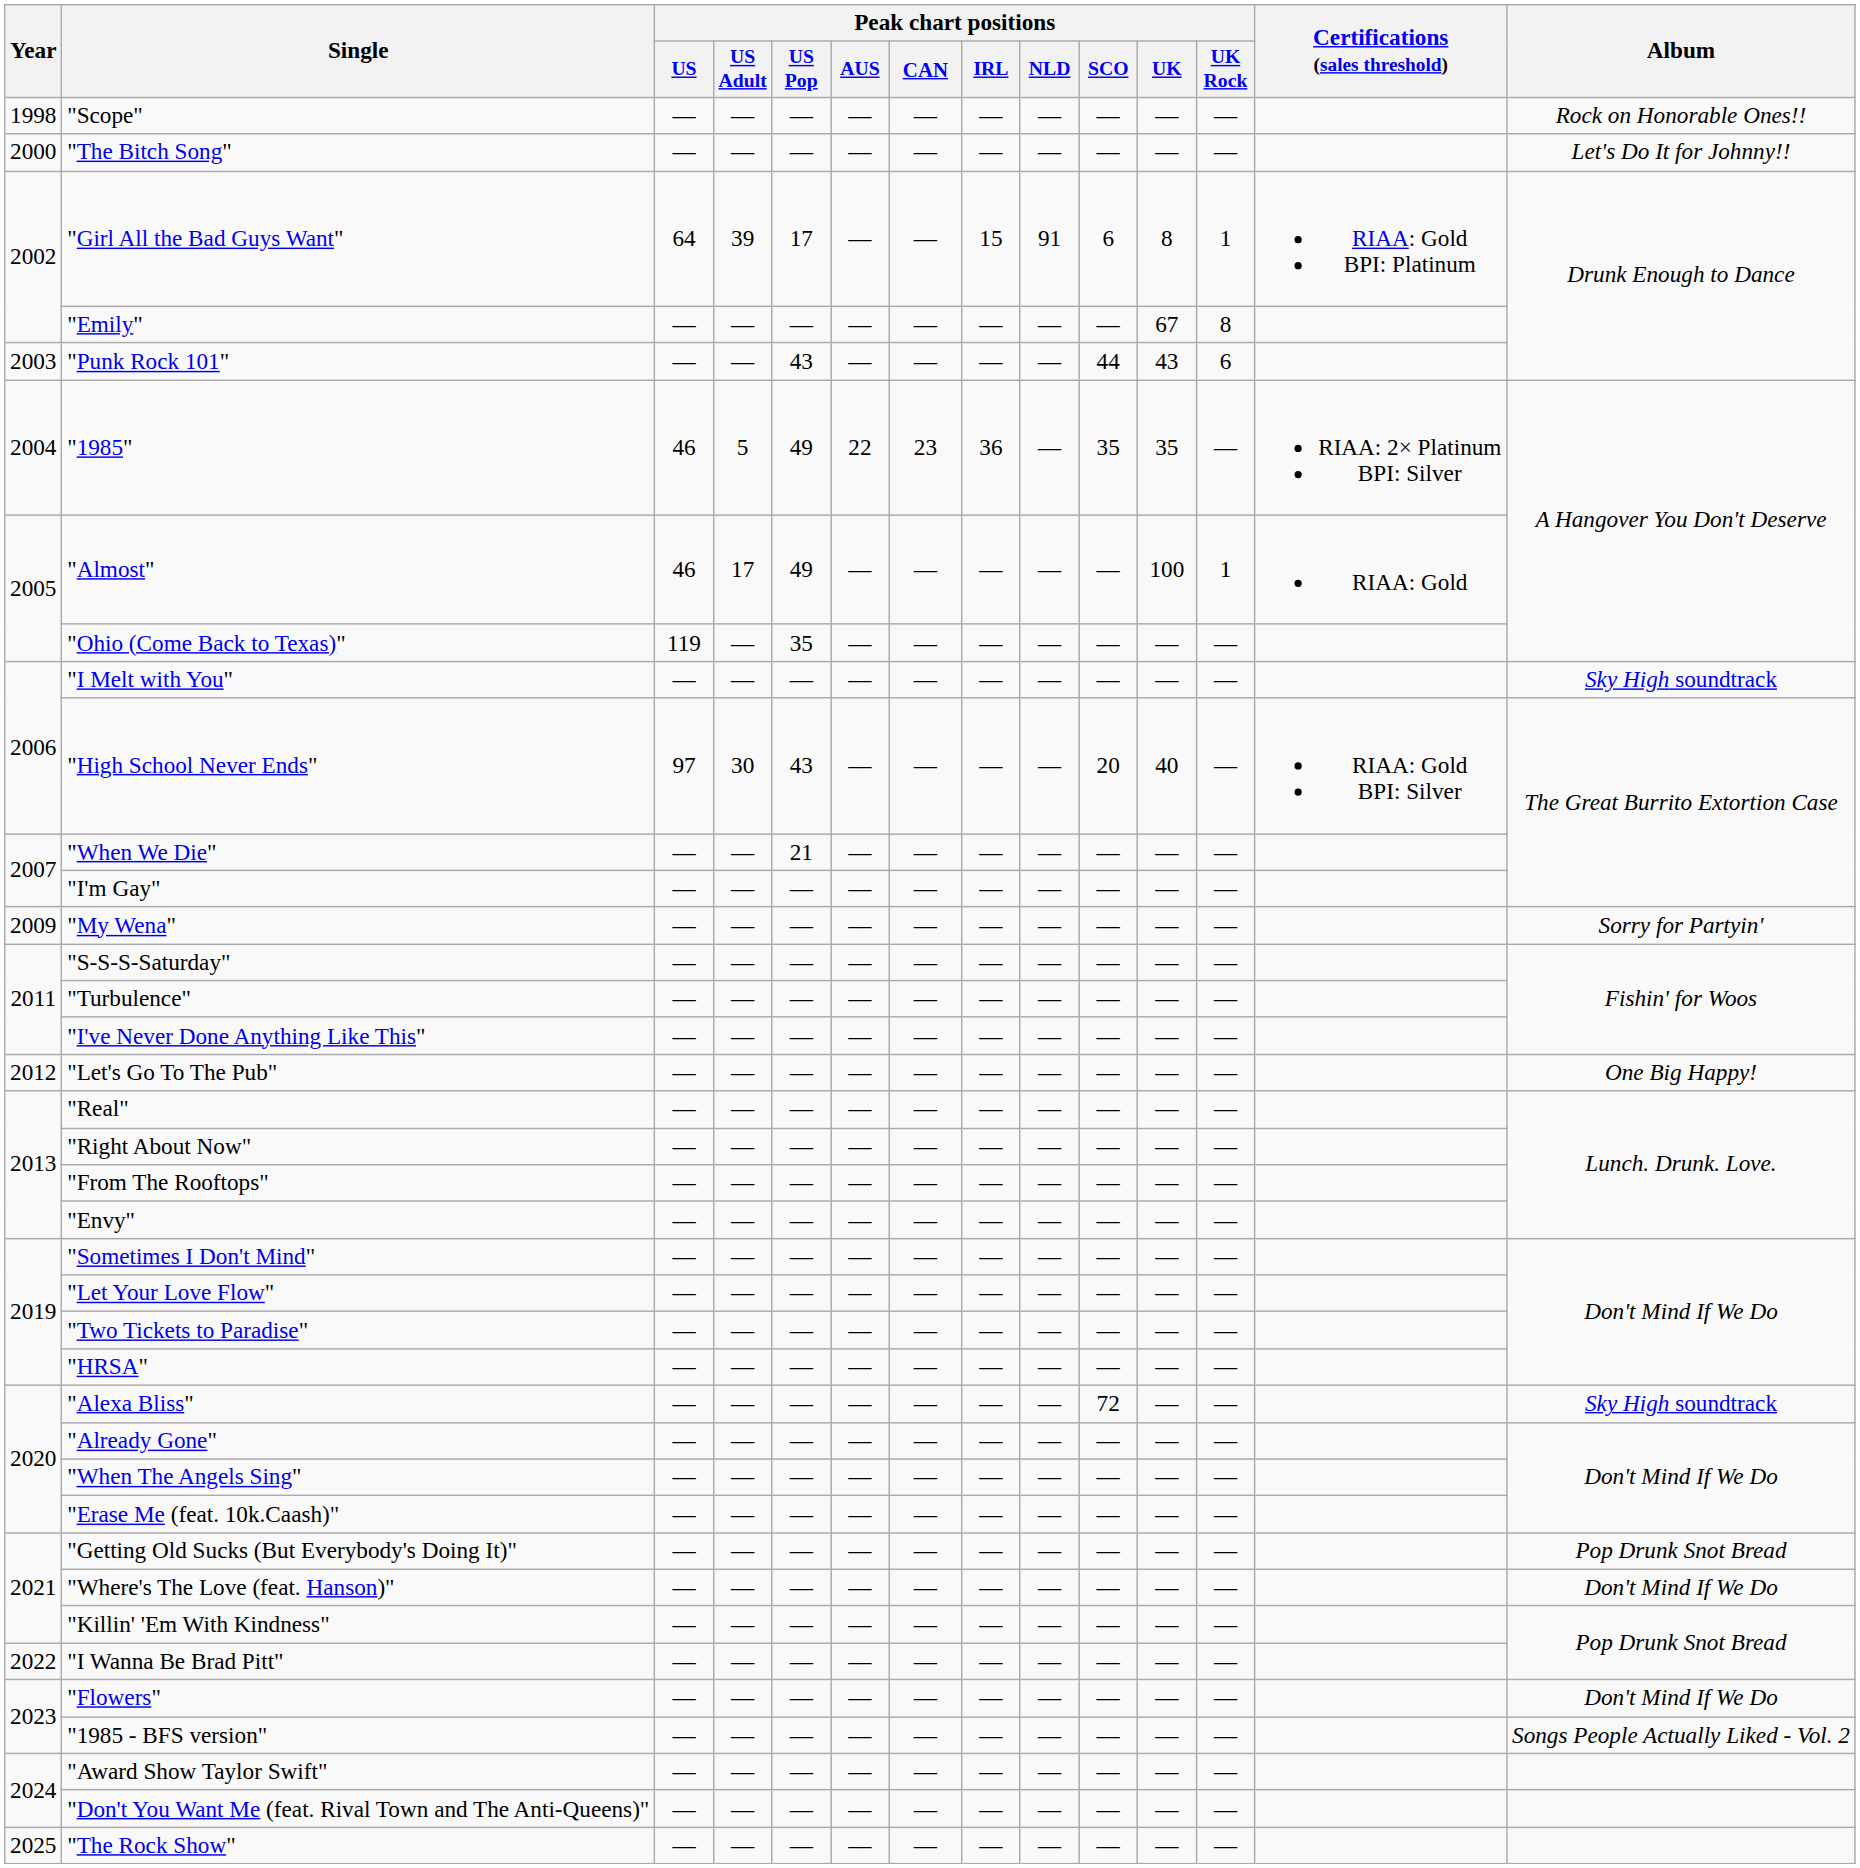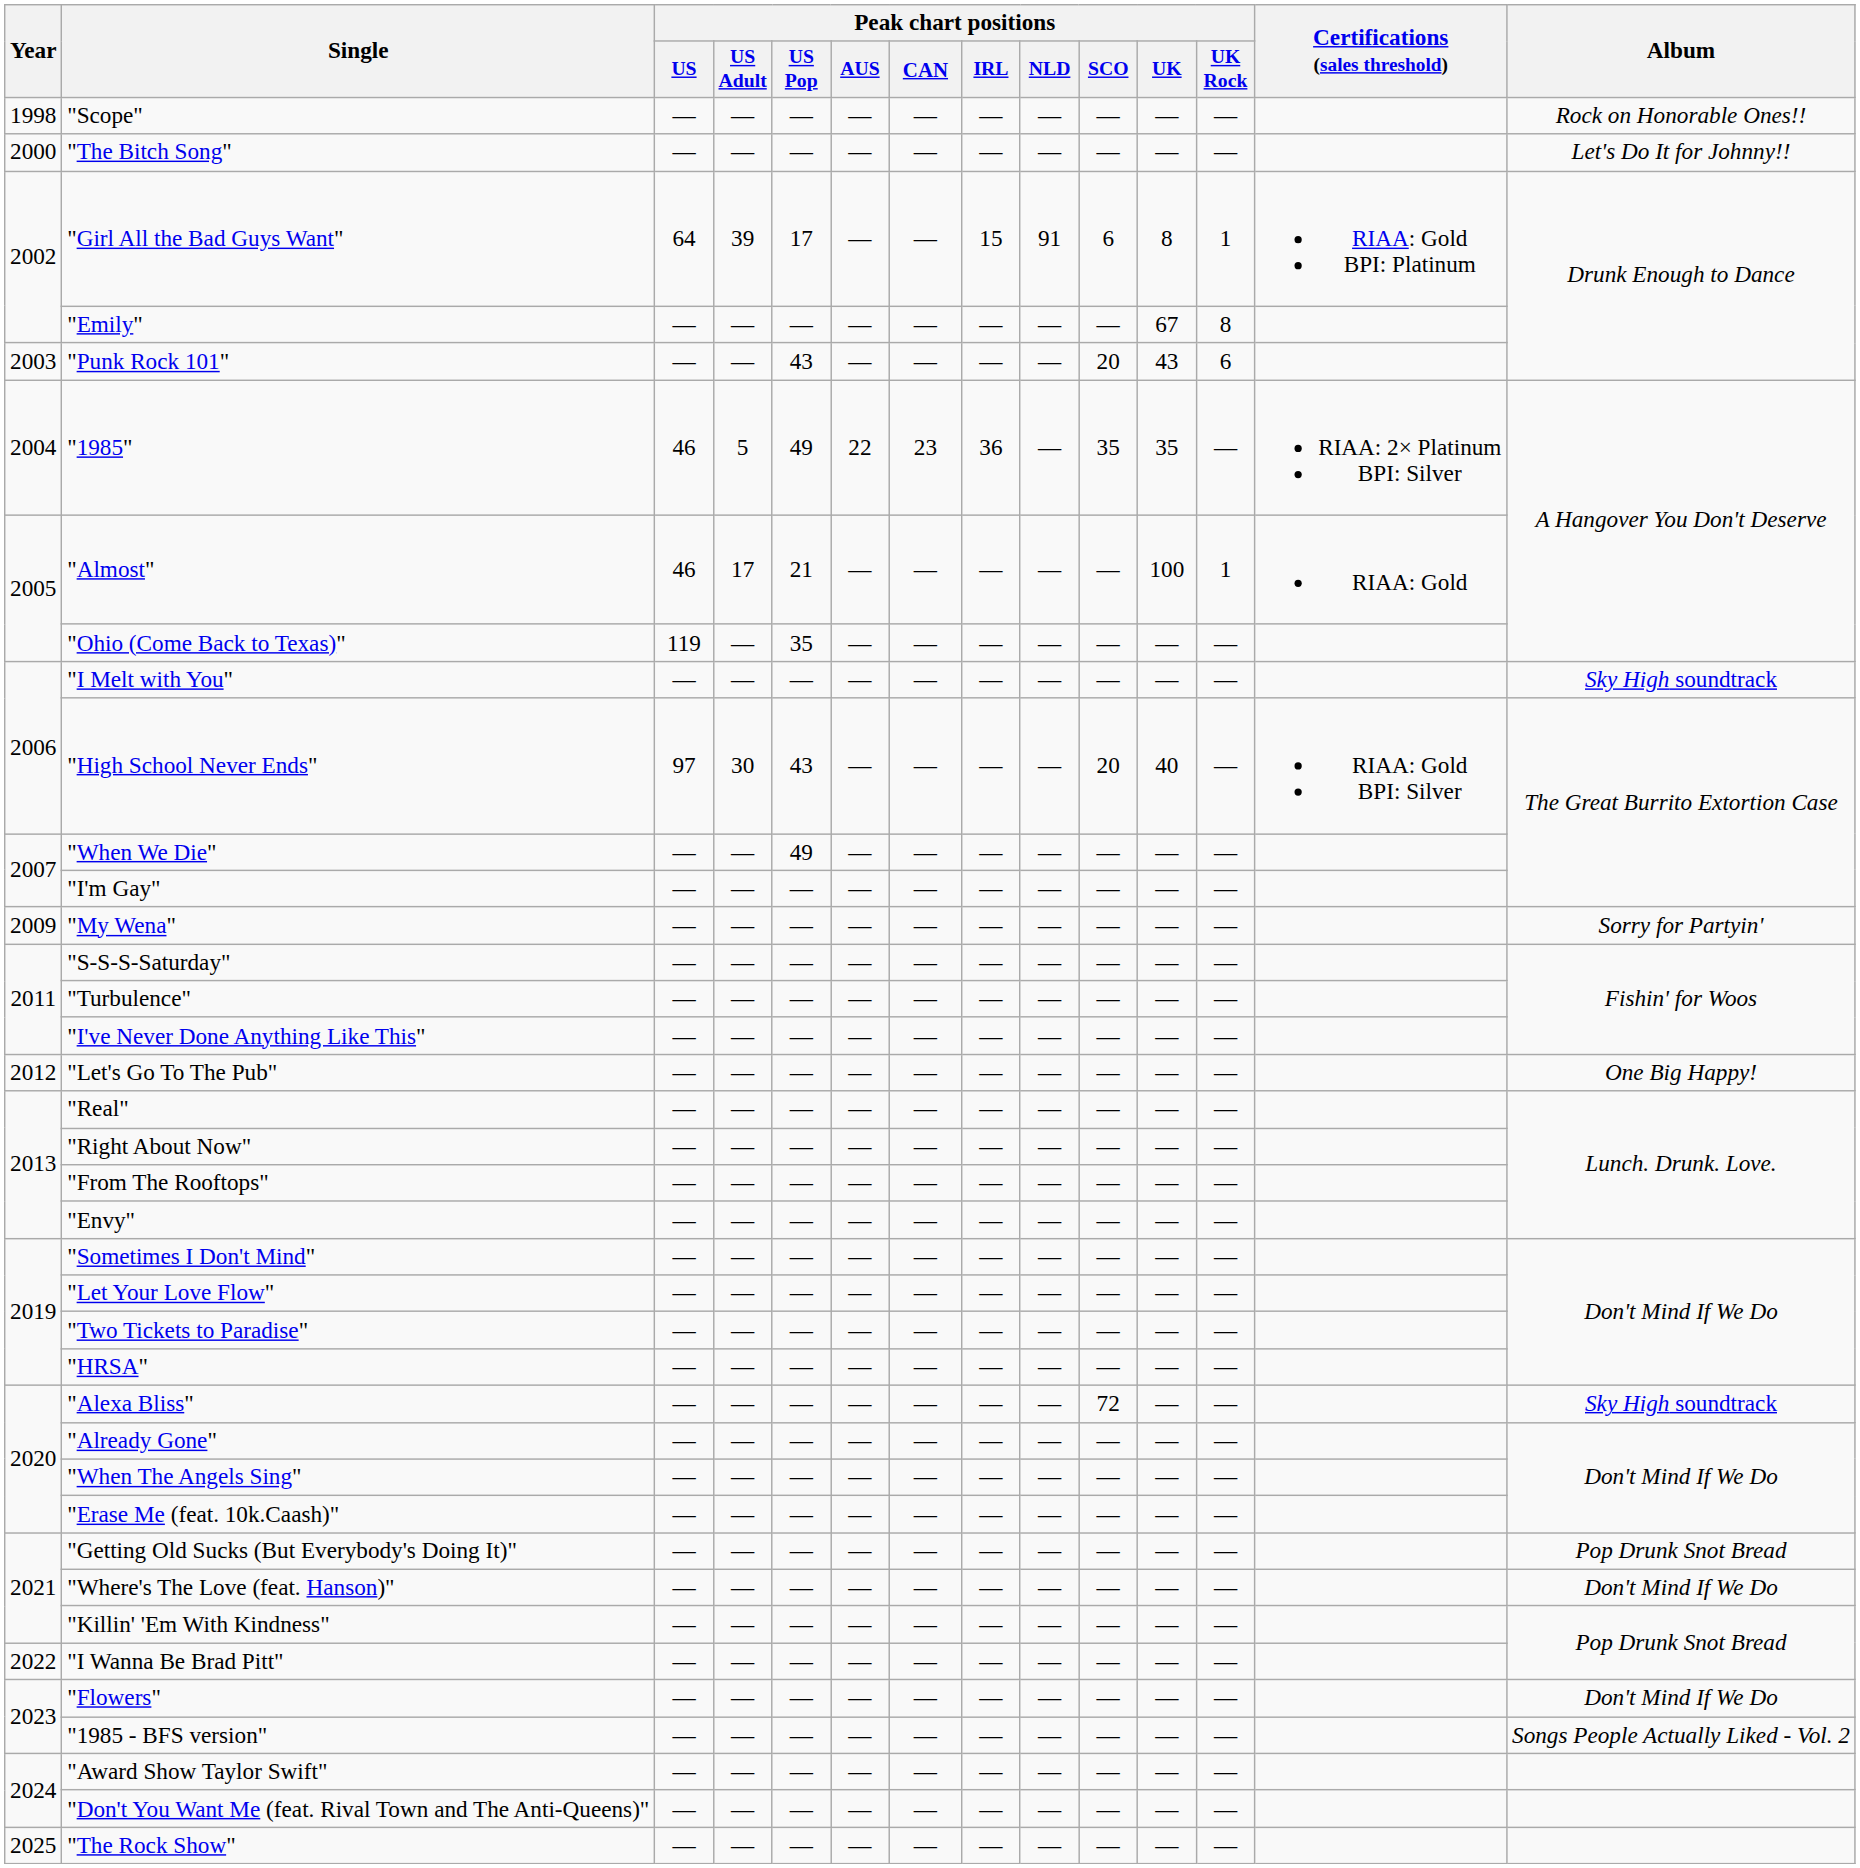"Punk Rock 101" | Peak chart positions / SCO: 44 -> 20
"Almost" | Peak chart positions / US Pop: 49 -> 21
"When We Die" | Peak chart positions / US Pop: 21 -> 49
